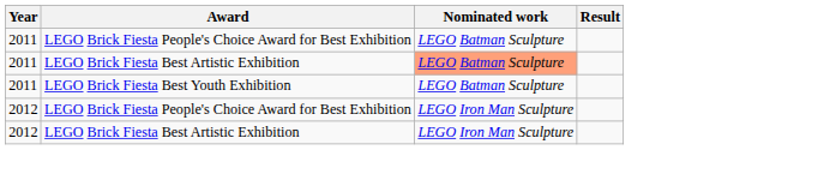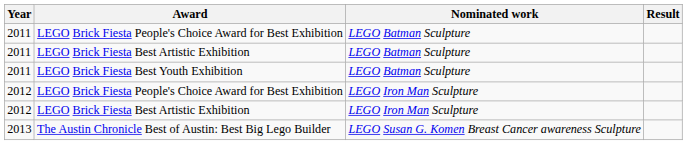2011 / LEGO Brick Fiesta Best Artistic Exhibition | Nominated work: lightsalmon background -> no background
+ row: 2013 | The Austin Chronicle Best of Austin: Best Big Lego Builder | LEGO Susan G. Komen Breast Cancer awareness Sculpture
